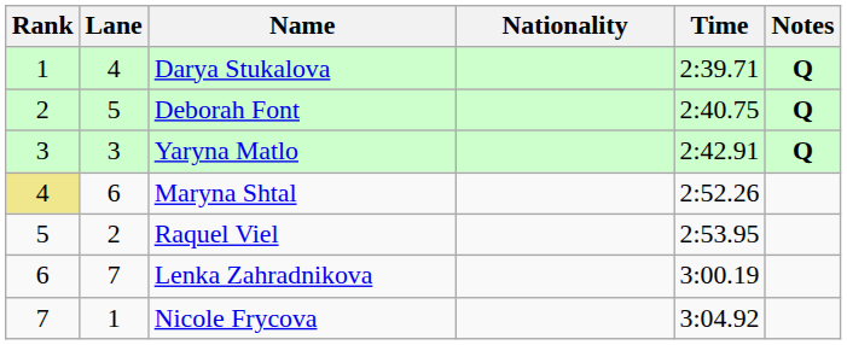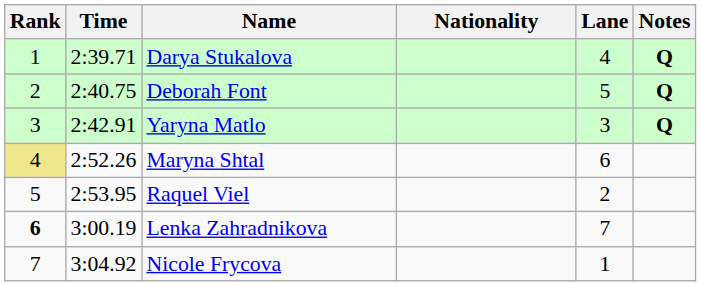columns swapped: Lane <-> Time
Lenka Zahradnikova | Rank: normal -> bold
